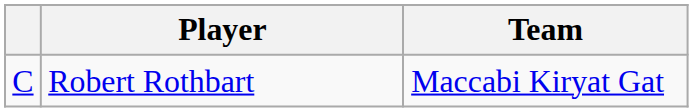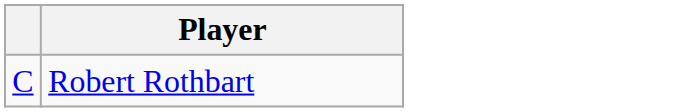- column: Team | Maccabi Kiryat Gat
